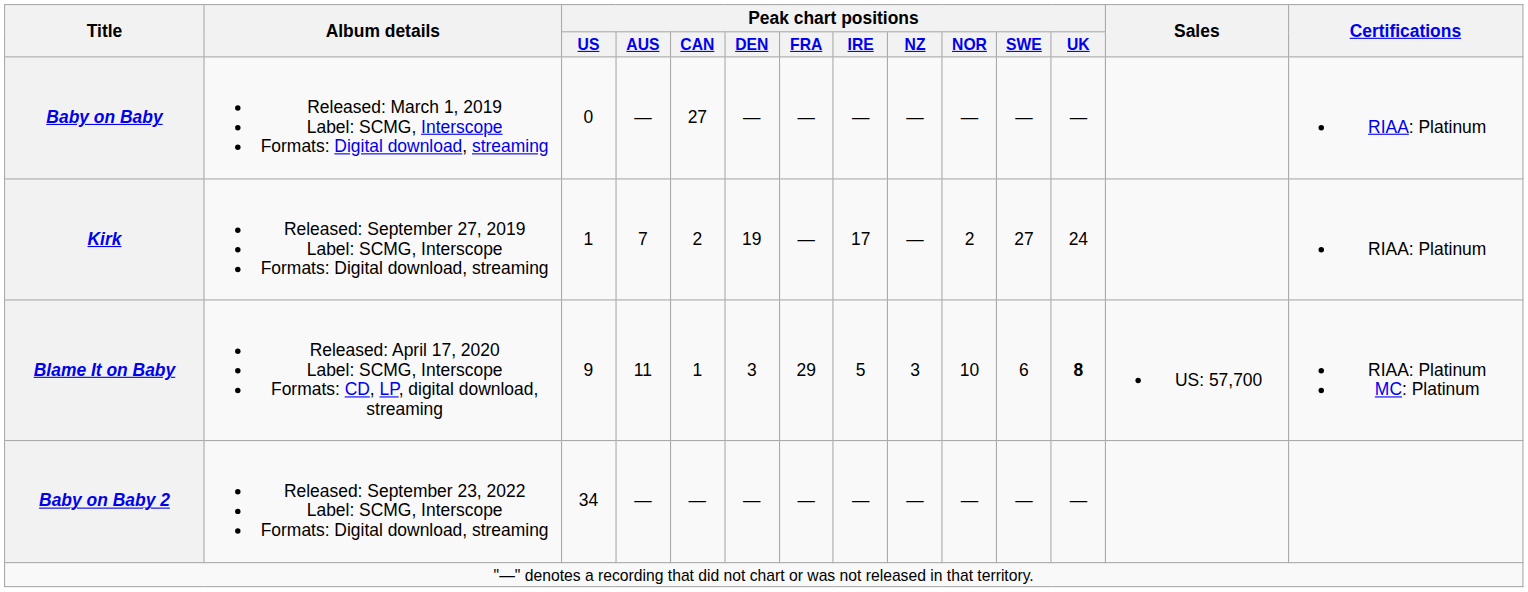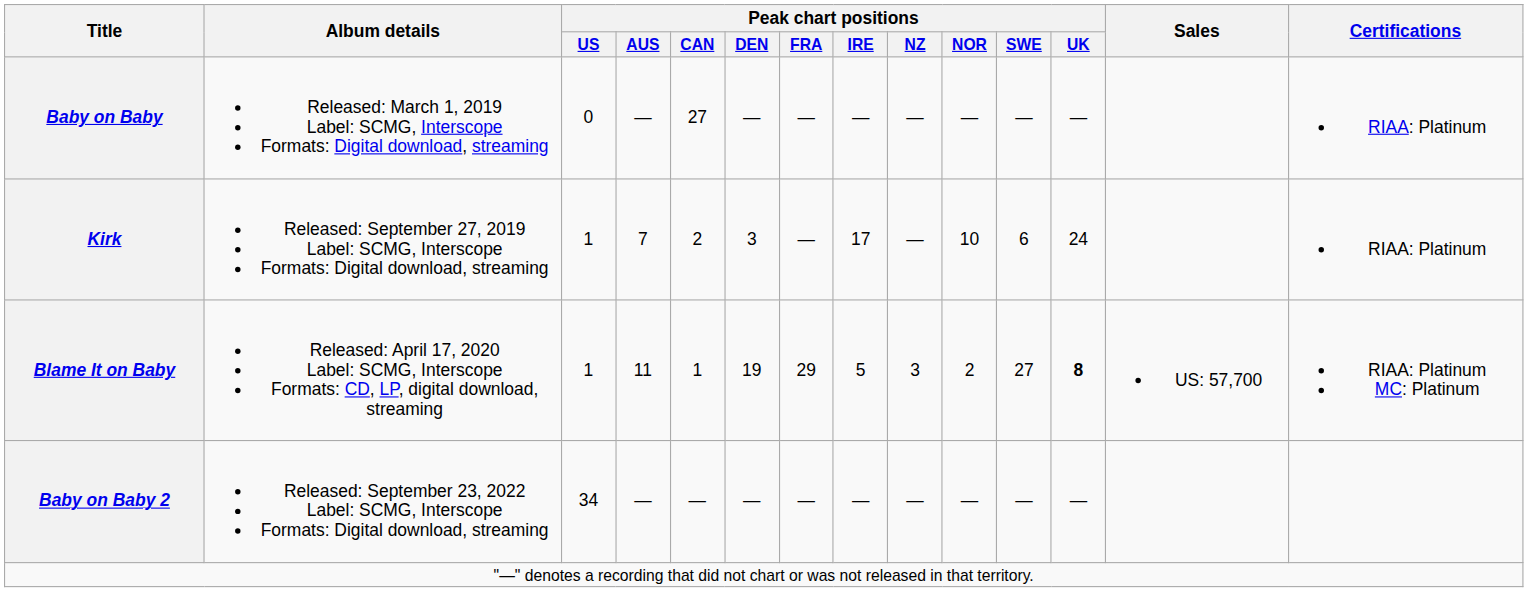Kirk | Peak chart positions / DEN: 19 -> 3
Kirk | Peak chart positions / NOR: 2 -> 10
Kirk | Peak chart positions / SWE: 27 -> 6
Blame It on Baby | Peak chart positions / US: 9 -> 1
Blame It on Baby | Peak chart positions / DEN: 3 -> 19
Blame It on Baby | Peak chart positions / NOR: 10 -> 2
Blame It on Baby | Peak chart positions / SWE: 6 -> 27
